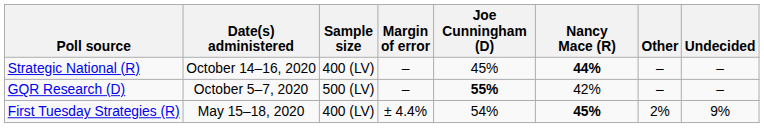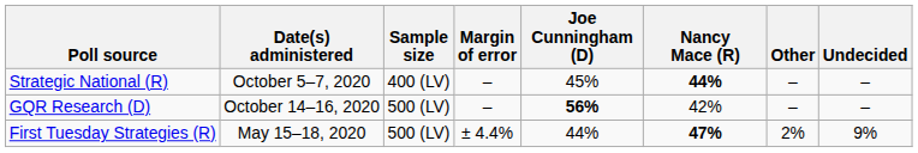Strategic National (R) | Date(s) administered: October 14–16, 2020 -> October 5–7, 2020
GQR Research (D) | Date(s) administered: October 5–7, 2020 -> October 14–16, 2020
GQR Research (D) | Joe Cunningham (D): 55% -> 56%
First Tuesday Strategies (R) | Sample size: 400 (LV) -> 500 (LV)
First Tuesday Strategies (R) | Joe Cunningham (D): 54% -> 44%
First Tuesday Strategies (R) | Nancy Mace (R): 45% -> 47%
